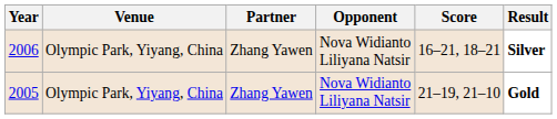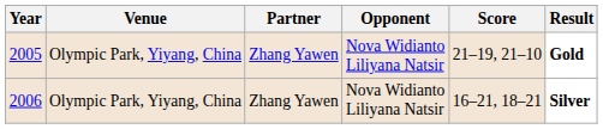rows swapped: 2005 <-> 2006
